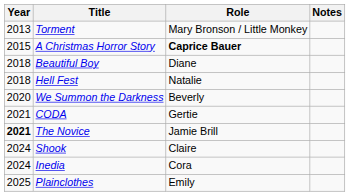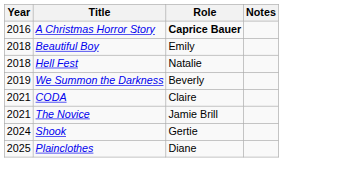- row: 2013 | Torment | Mary Bronson / Little Monkey
A Christmas Horror Story | Year: 2015 -> 2016
Beautiful Boy | Role: Diane -> Emily
We Summon the Darkness | Year: 2020 -> 2019
CODA | Role: Gertie -> Claire
The Novice | Year: bold -> normal
Shook | Role: Claire -> Gertie
- row: 2024 | Inedia | Cora
Plainclothes | Role: Emily -> Diane
